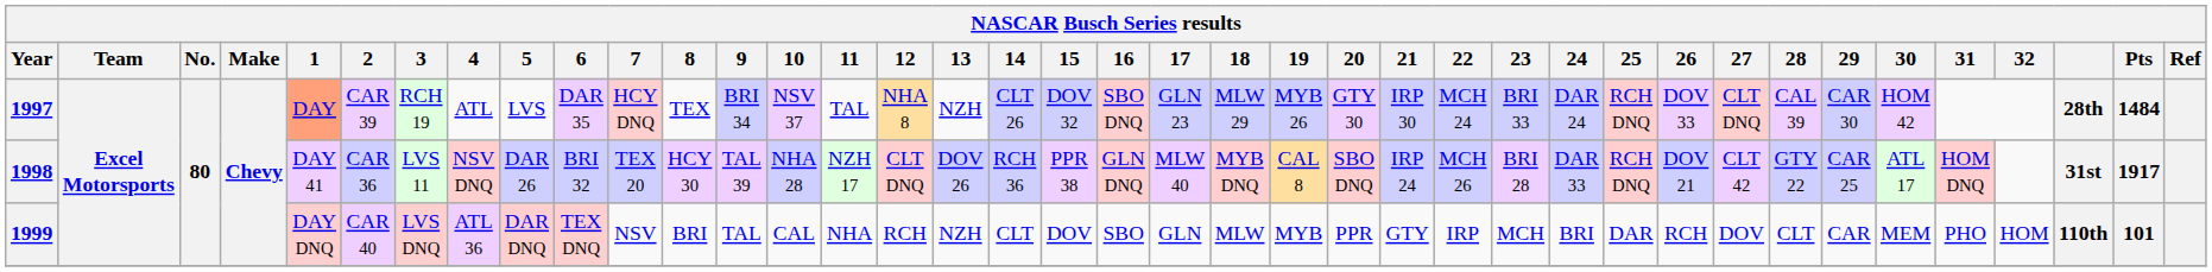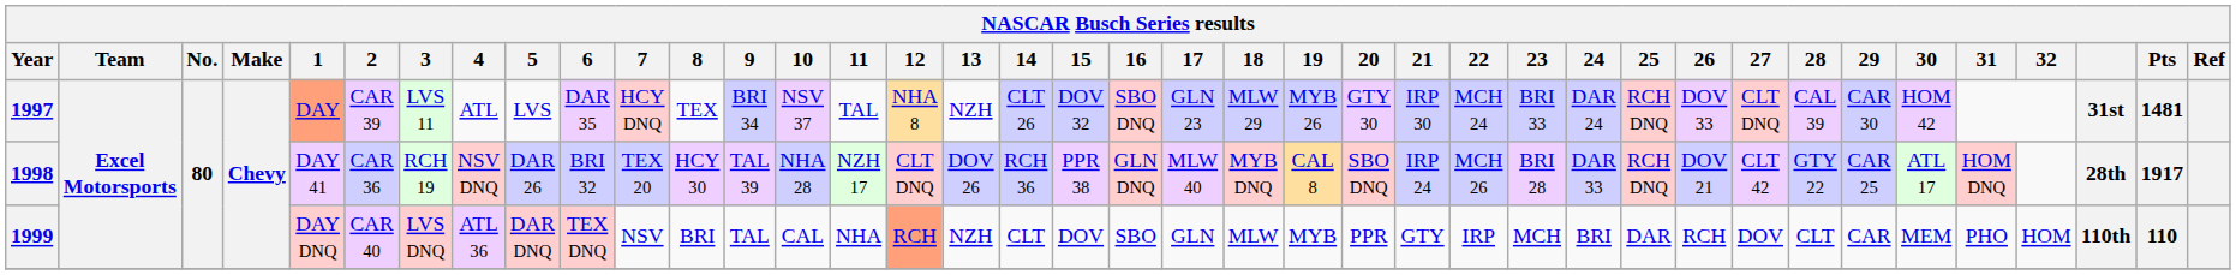1997 | 3: RCH 19 -> LVS 11
1997 | column 37: 28th -> 31st
1997 | Pts: 1484 -> 1481
1998 | 3: LVS 11 -> RCH 19
1998 | column 37: 31st -> 28th
1999 | 12: no background -> lightsalmon background
1999 | Pts: 101 -> 110
